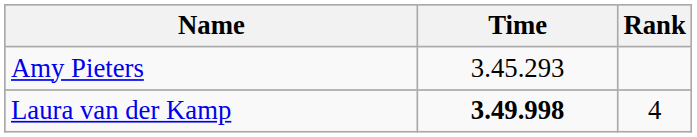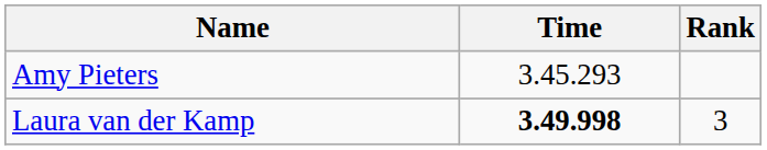Laura van der Kamp | Rank: 4 -> 3
